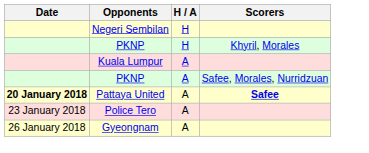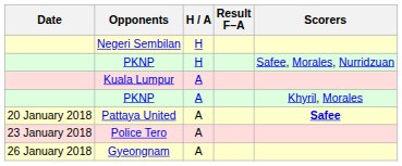+ column: Result F–A
PKNP / H | Scorers: Khyril, Morales -> Safee, Morales, Nurridzuan
PKNP / A | Scorers: Safee, Morales, Nurridzuan -> Khyril, Morales
Pattaya United | Date: bold -> normal
